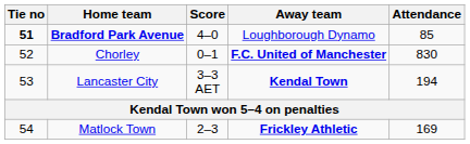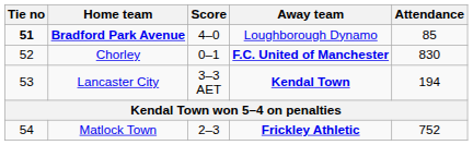Matlock Town | Attendance: 169 -> 752
